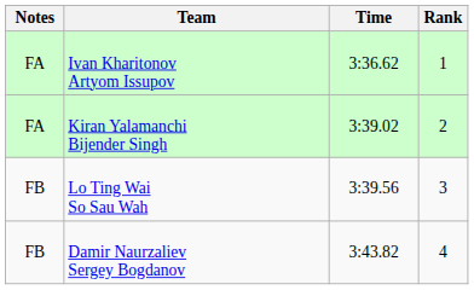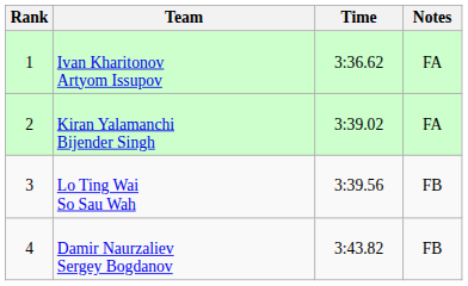columns swapped: Rank <-> Notes
